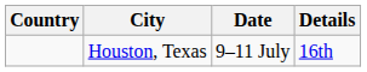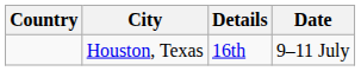columns swapped: Date <-> Details
